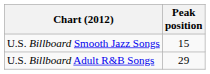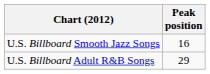U.S. Billboard Smooth Jazz Songs | Peak position: 15 -> 16
